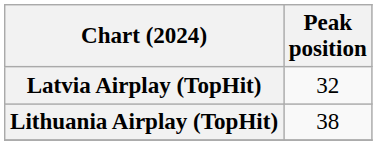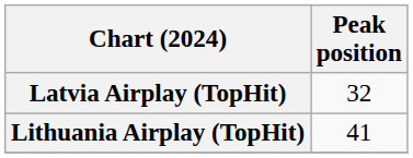Lithuania Airplay (TopHit) | Peak position: 38 -> 41
